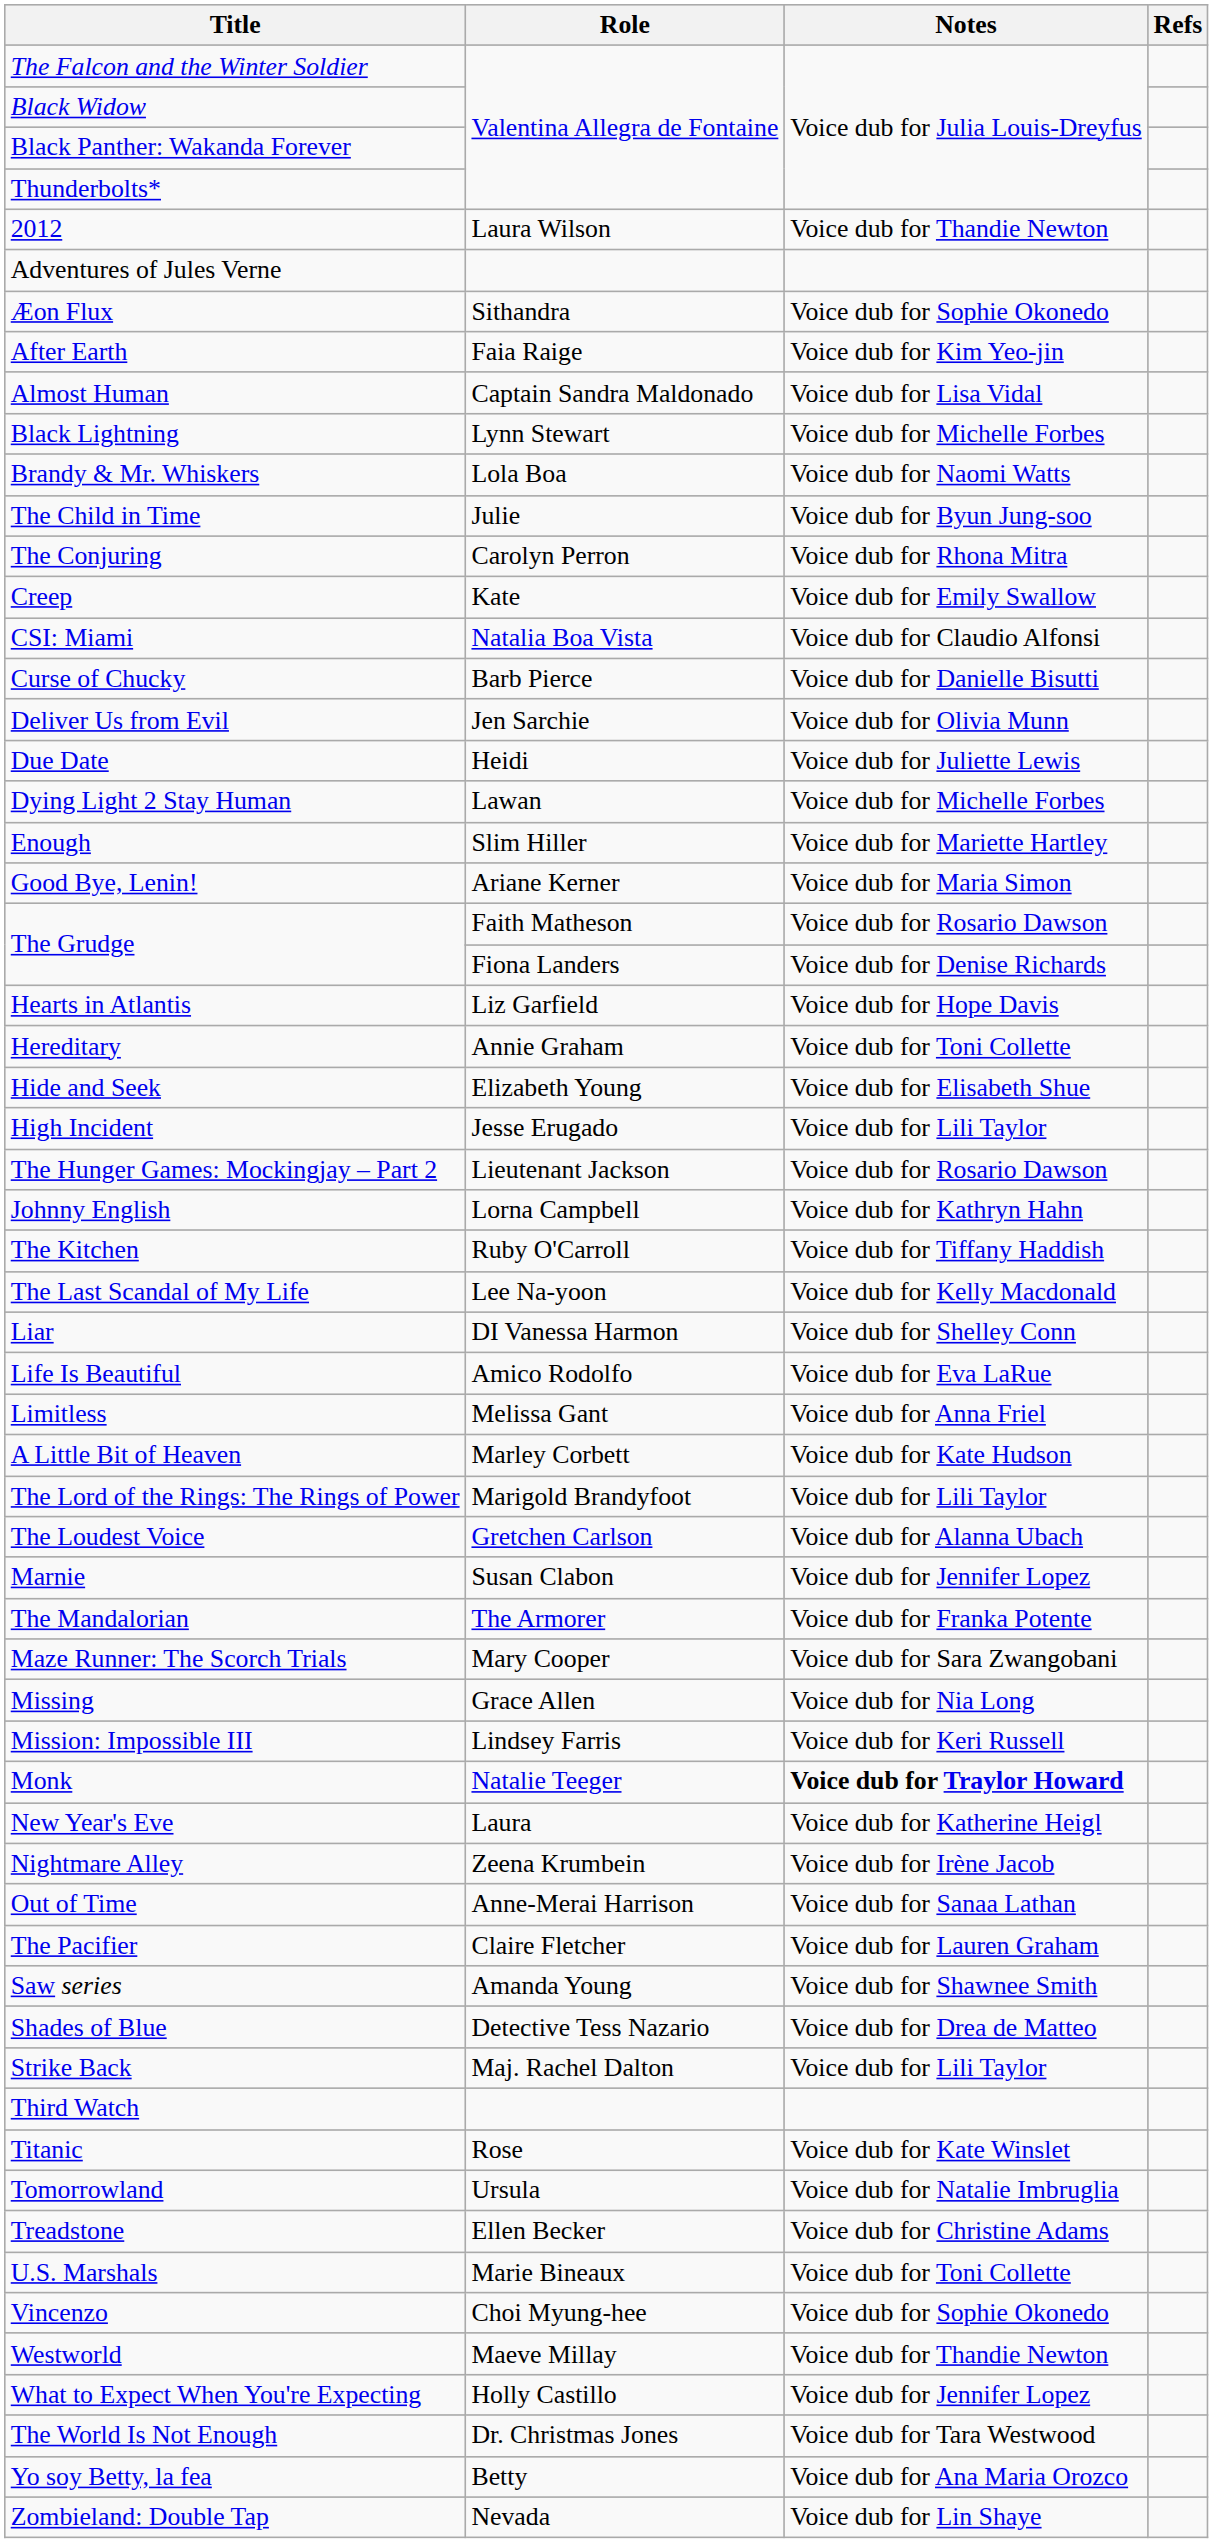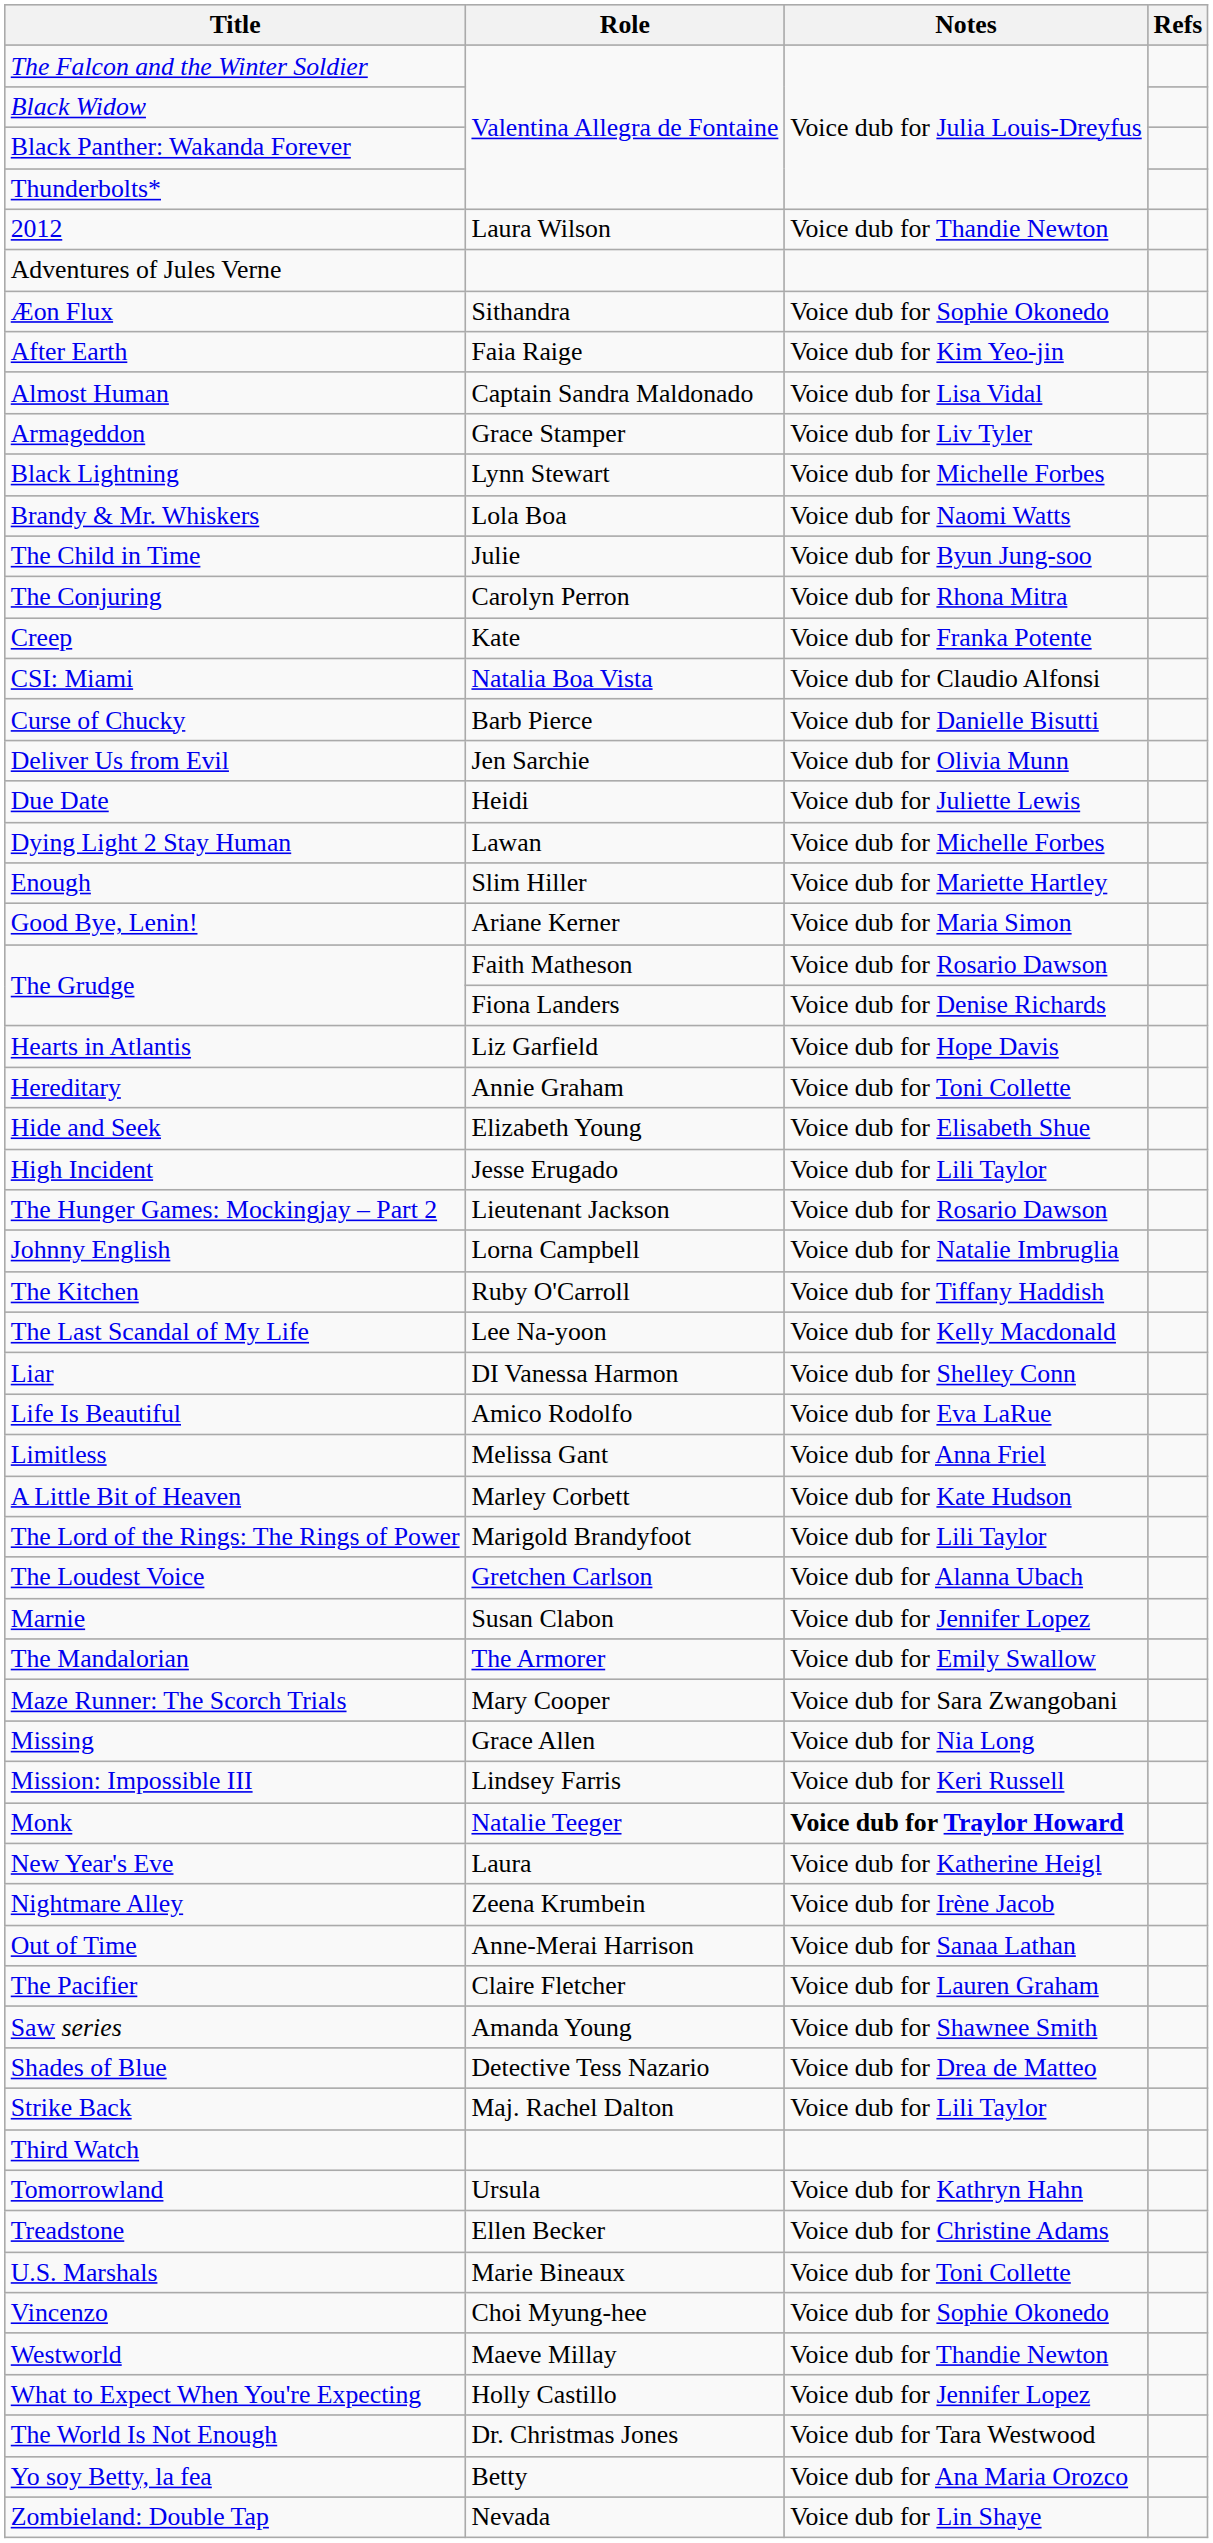+ row: Armageddon | Grace Stamper | Voice dub for Liv Tyler
Creep | Notes: Voice dub for Emily Swallow -> Voice dub for Franka Potente
Johnny English | Notes: Voice dub for Kathryn Hahn -> Voice dub for Natalie Imbruglia
The Mandalorian | Notes: Voice dub for Franka Potente -> Voice dub for Emily Swallow
- row: Titanic | Rose | Voice dub for Kate Winslet
Tomorrowland | Notes: Voice dub for Natalie Imbruglia -> Voice dub for Kathryn Hahn
